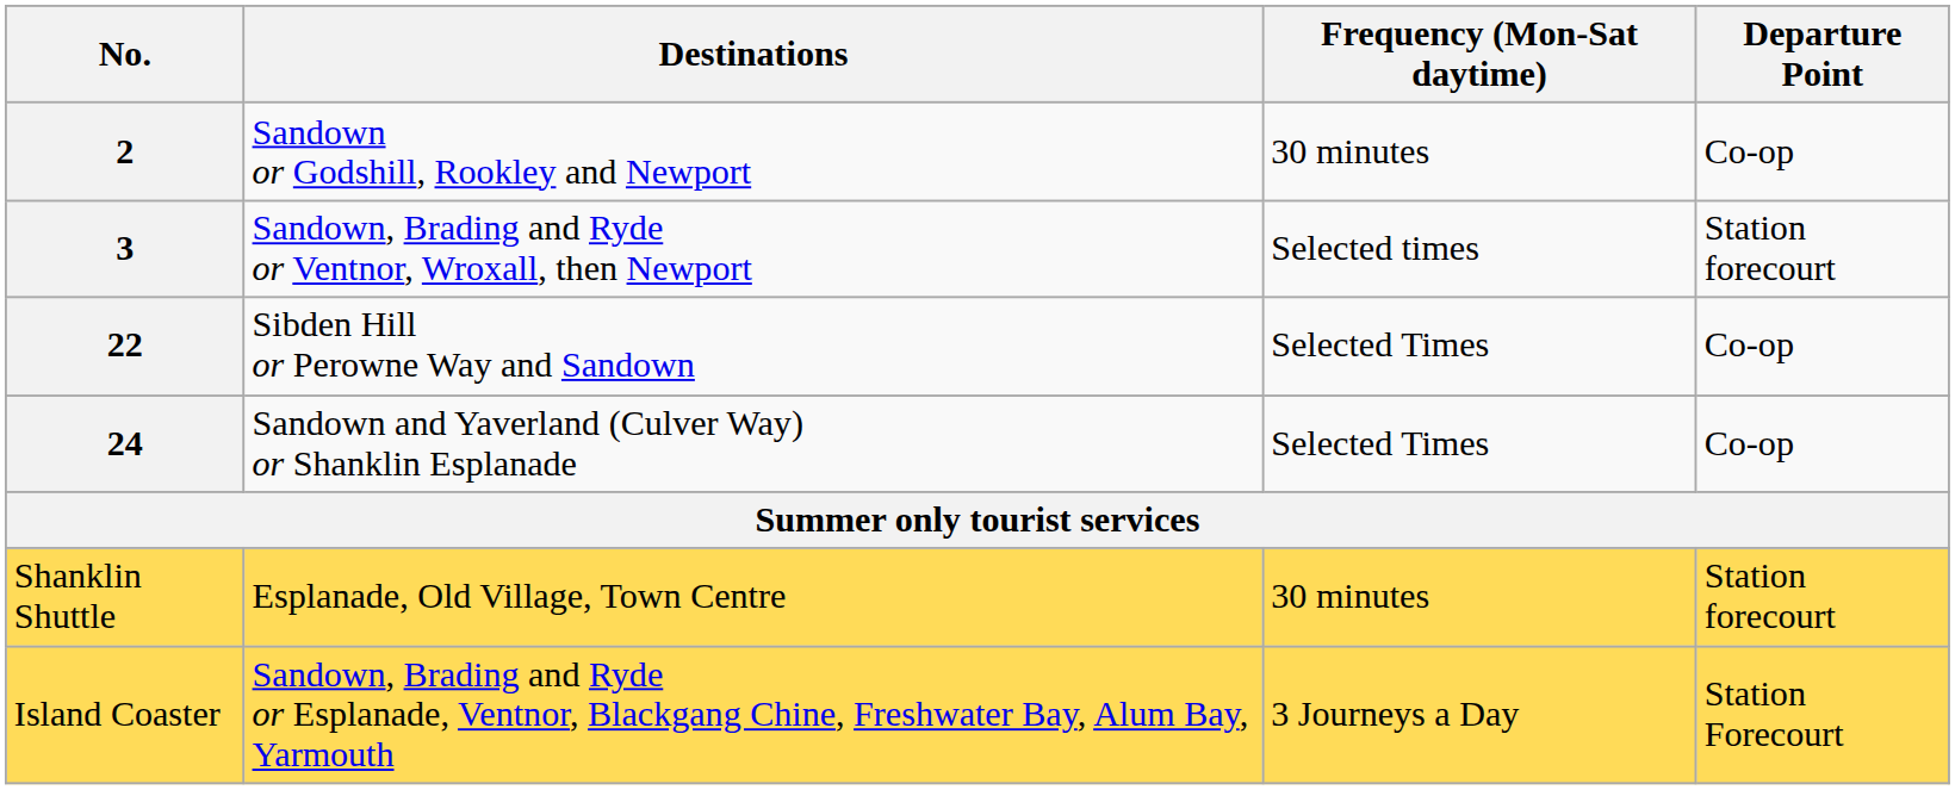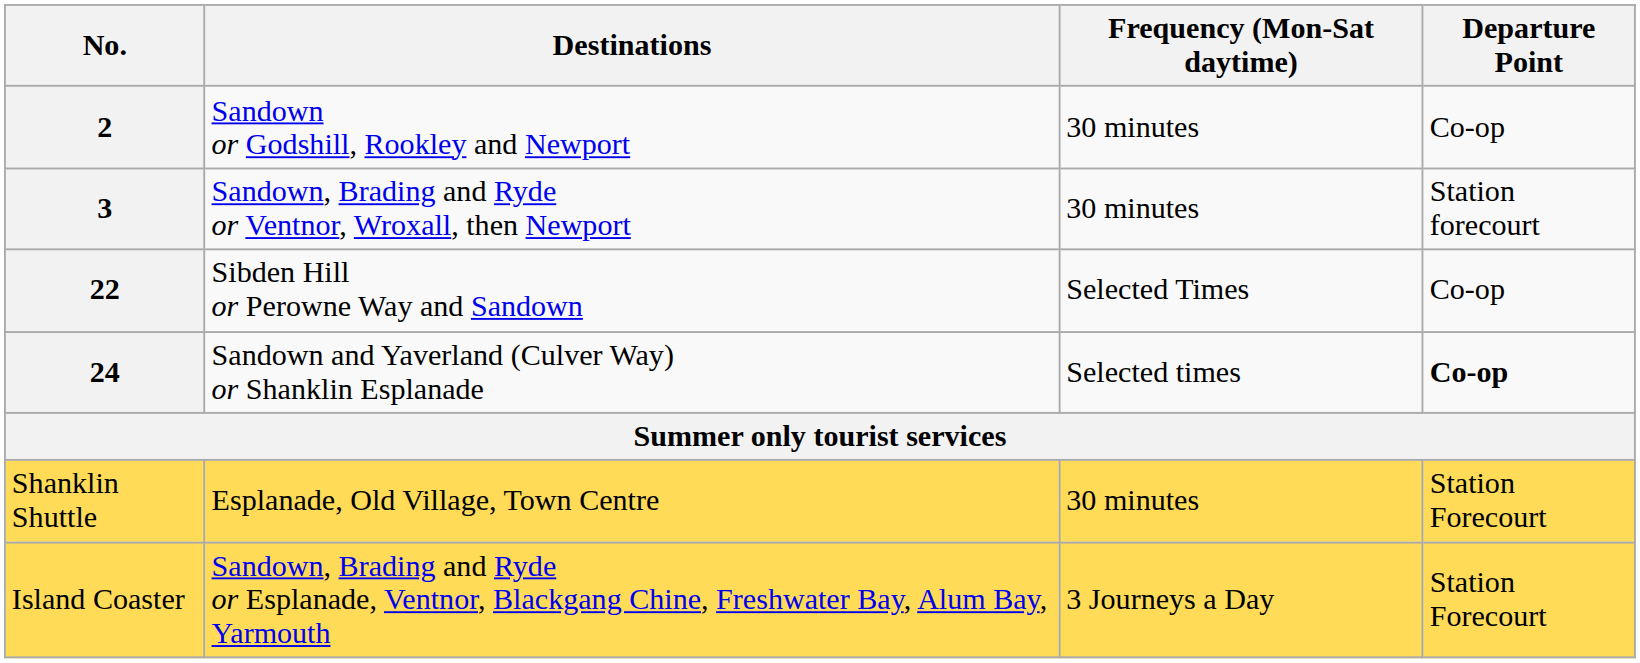Sandown, Brading and Ryde or Ventnor, Wroxall, then Newport | Frequency (Mon-Sat daytime): Selected times -> 30 minutes
Sandown and Yaverland (Culver Way) or Shanklin Esplanade | Frequency (Mon-Sat daytime): Selected Times -> Selected times
Sandown and Yaverland (Culver Way) or Shanklin Esplanade | Departure Point: normal -> bold
Esplanade, Old Village, Town Centre | Departure Point: Station forecourt -> Station Forecourt
